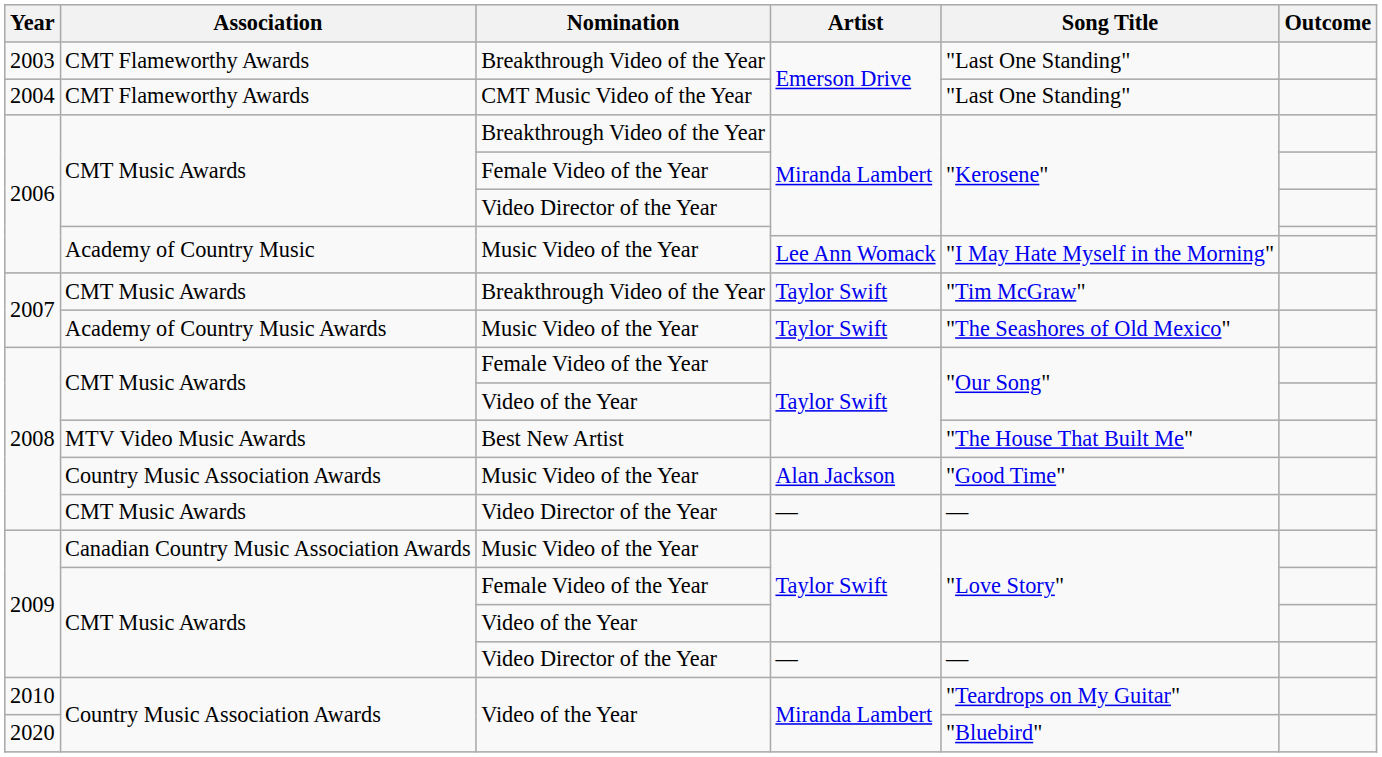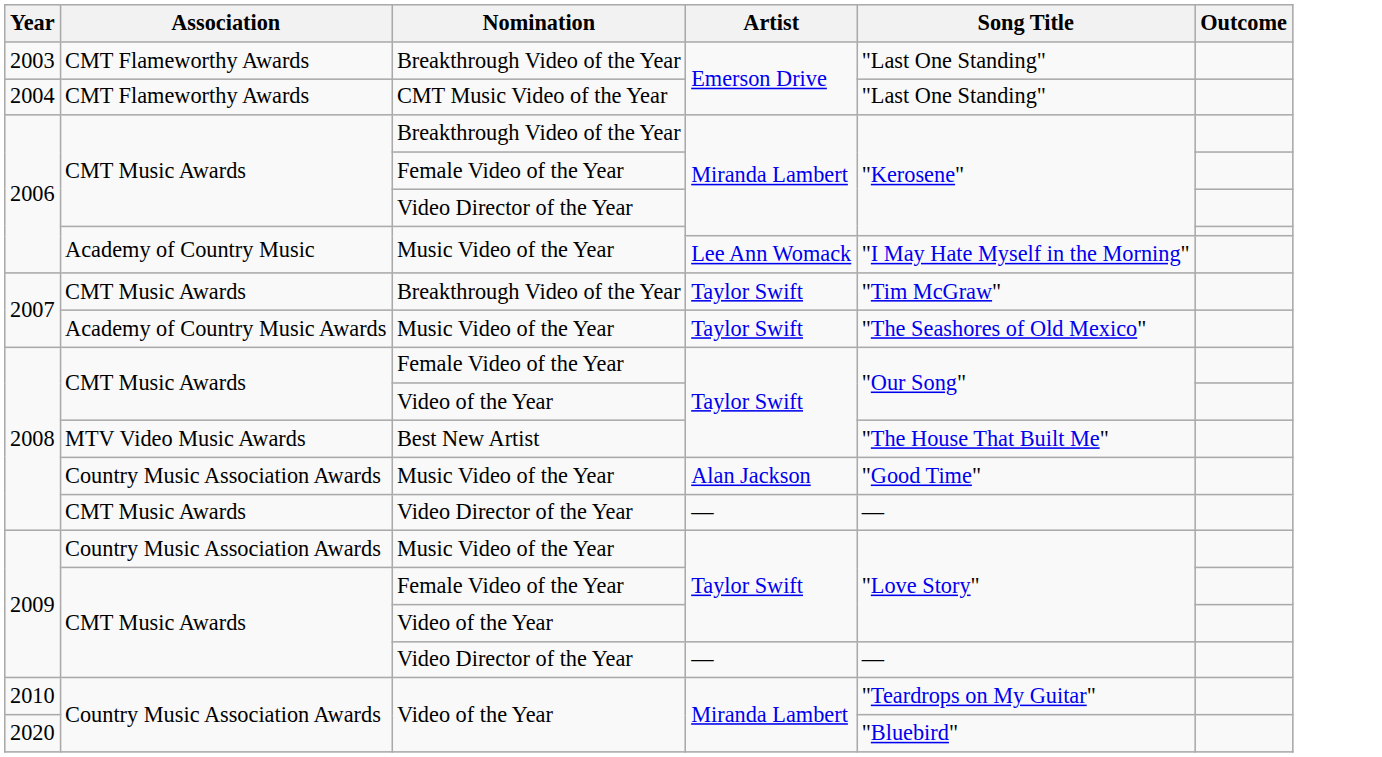2009 / Music Video of the Year | Association: Canadian Country Music Association Awards -> Country Music Association Awards
